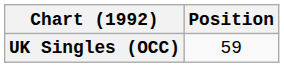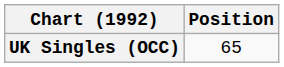UK Singles (OCC) | Position: 59 -> 65
